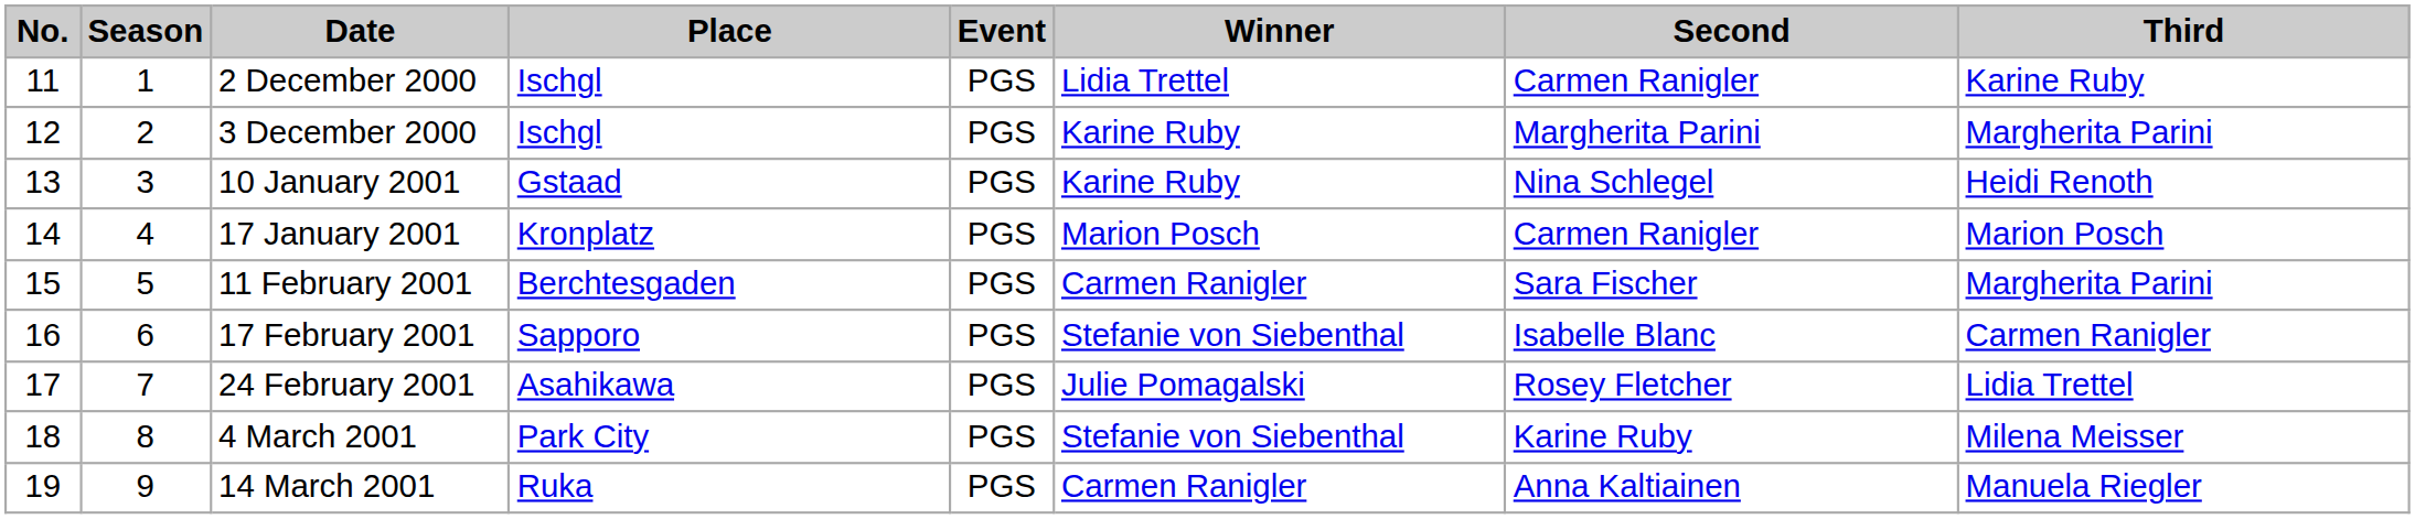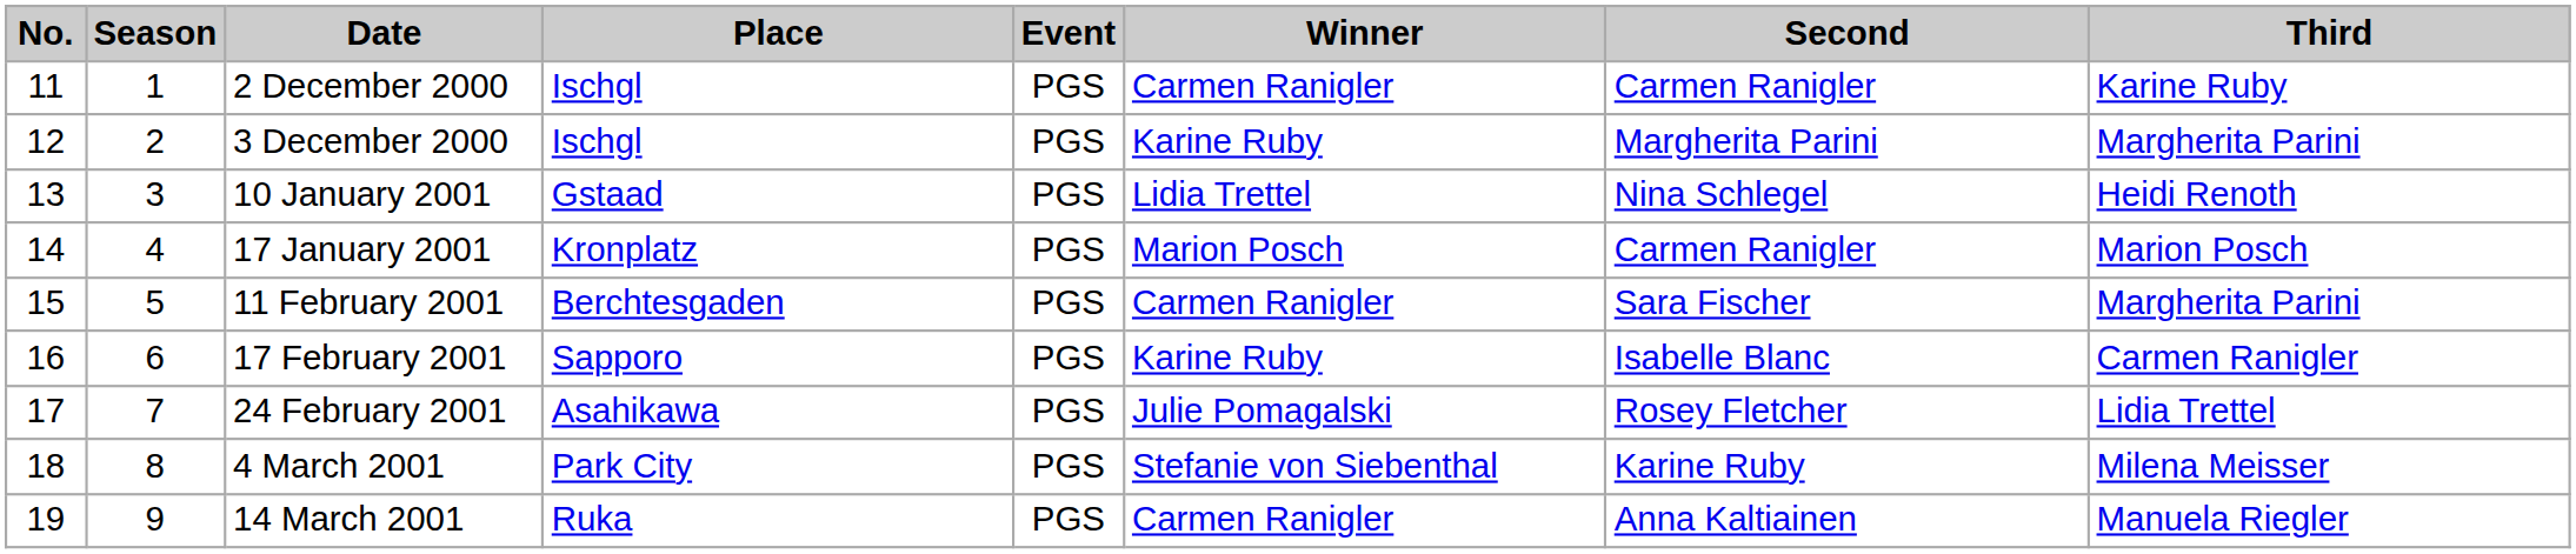2 December 2000 | Winner: Lidia Trettel -> Carmen Ranigler
10 January 2001 | Winner: Karine Ruby -> Lidia Trettel
17 February 2001 | Winner: Stefanie von Siebenthal -> Karine Ruby
